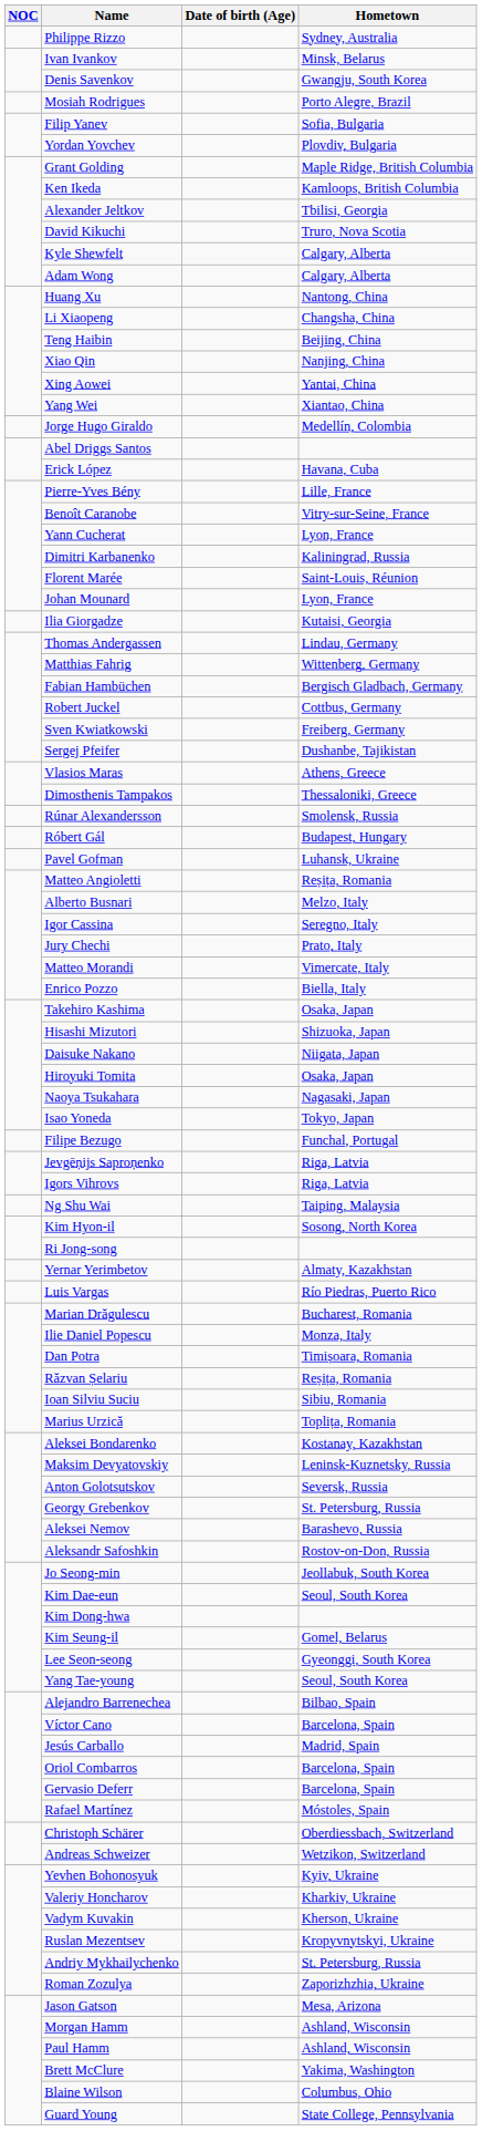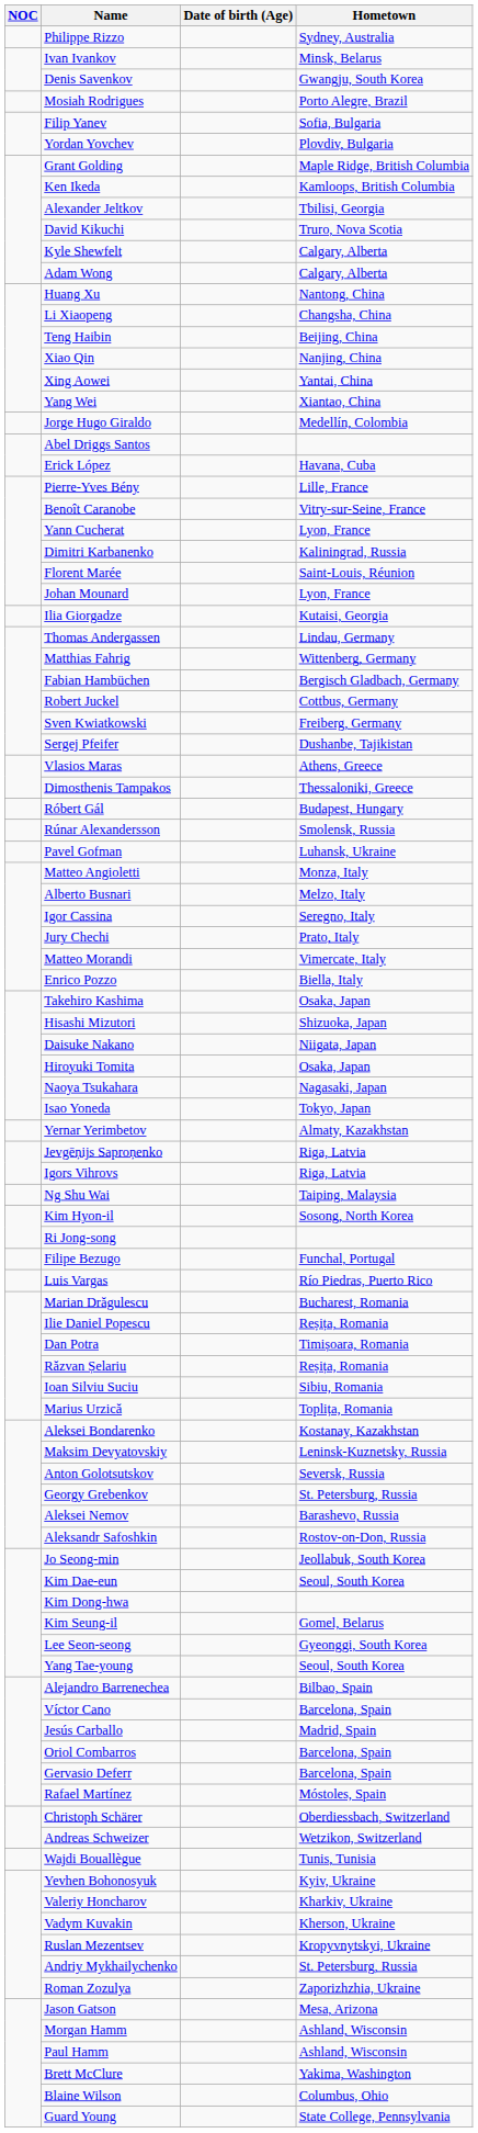rows swapped: Róbert Gál <-> Rúnar Alexandersson
Matteo Angioletti | Hometown: Reșița, Romania -> Monza, Italy
rows swapped: Yernar Yerimbetov <-> Filipe Bezugo
Ilie Daniel Popescu | Hometown: Monza, Italy -> Reșița, Romania
+ row: Wajdi Bouallègue | Tunis, Tunisia
